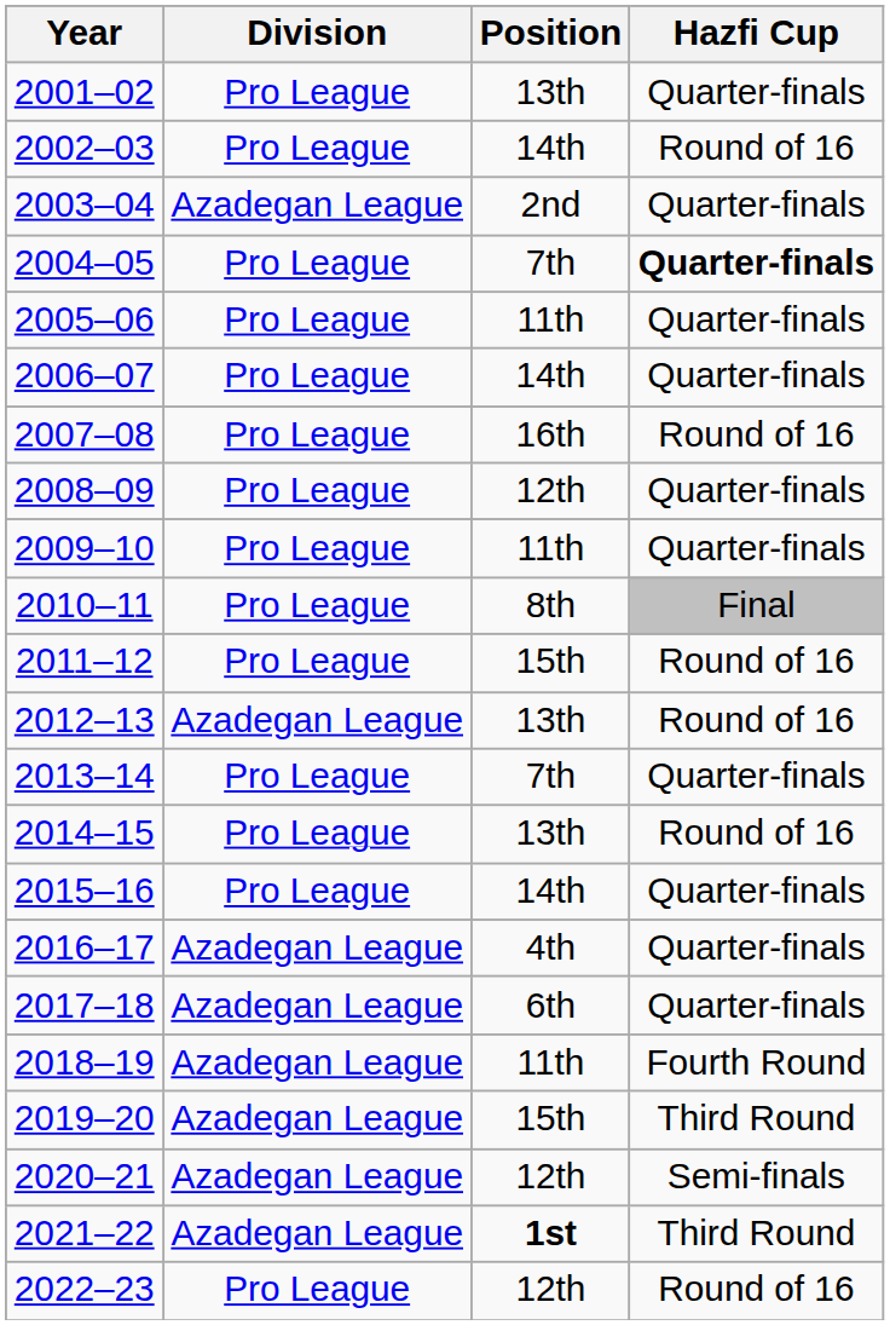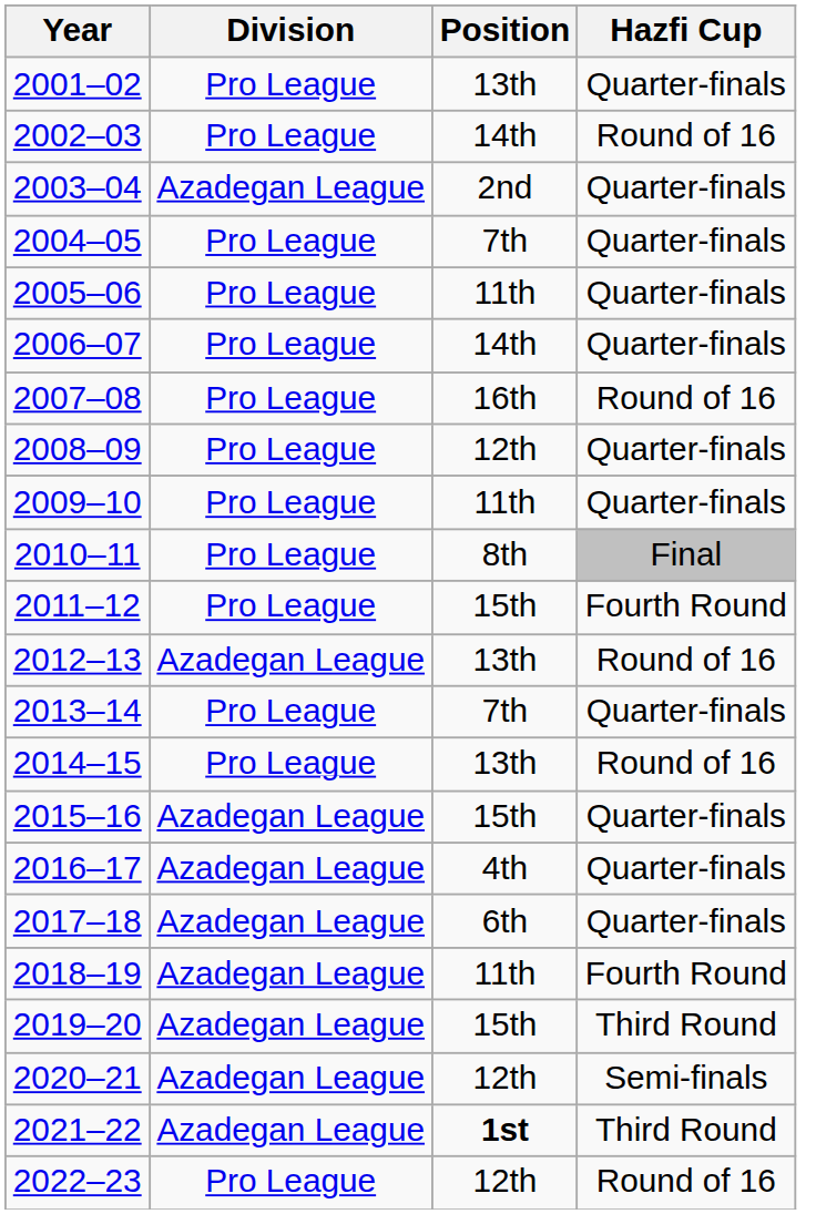2004–05 | Hazfi Cup: bold -> normal
2011–12 | Hazfi Cup: Round of 16 -> Fourth Round
2015–16 | Division: Pro League -> Azadegan League
2015–16 | Position: 14th -> 15th
